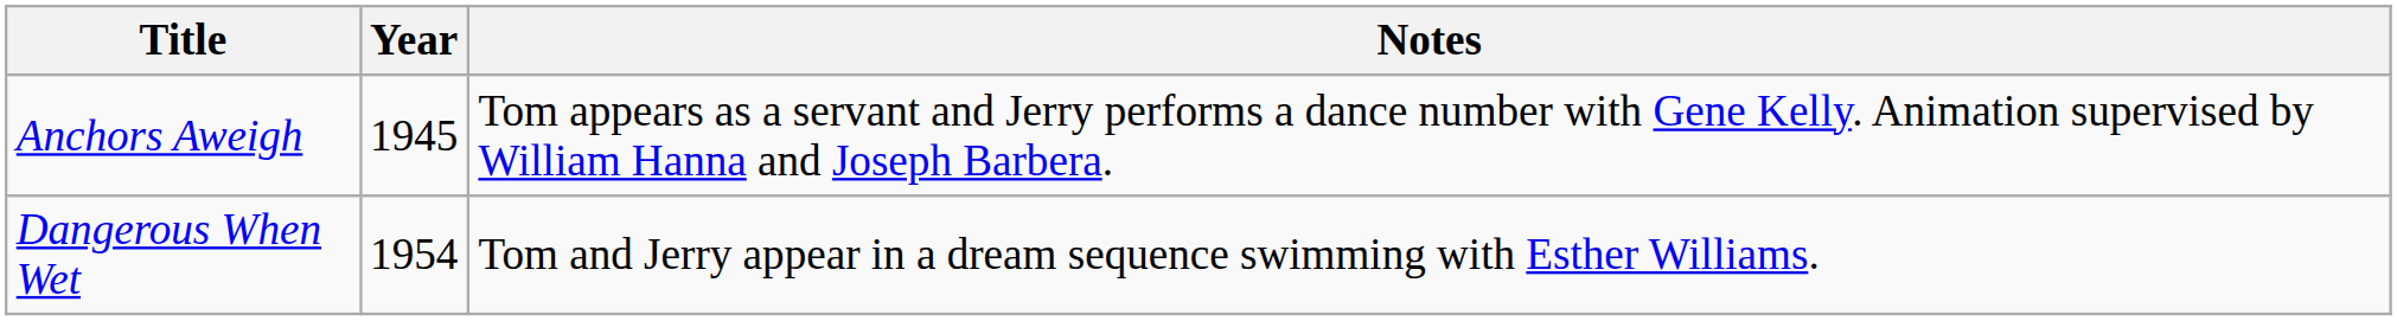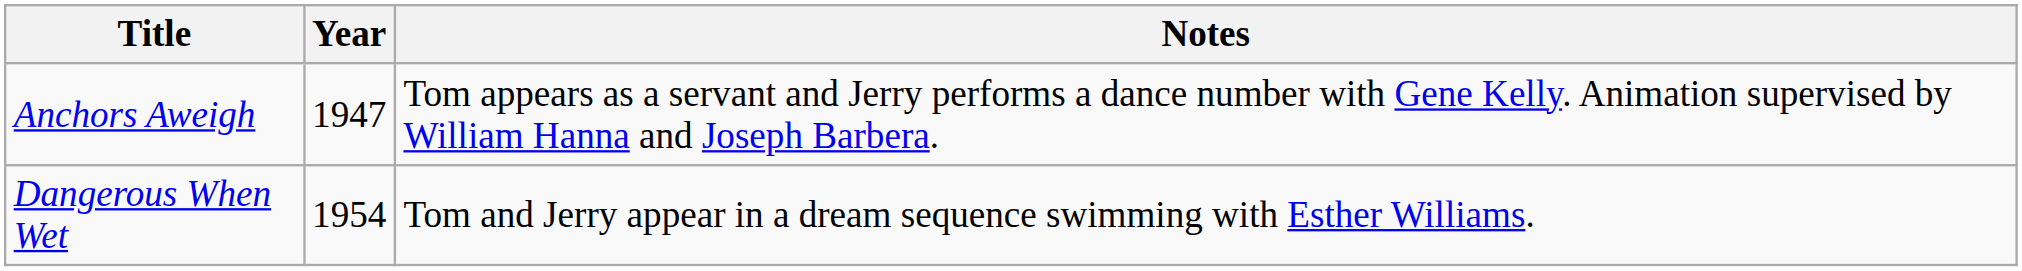Anchors Aweigh | Year: 1945 -> 1947
